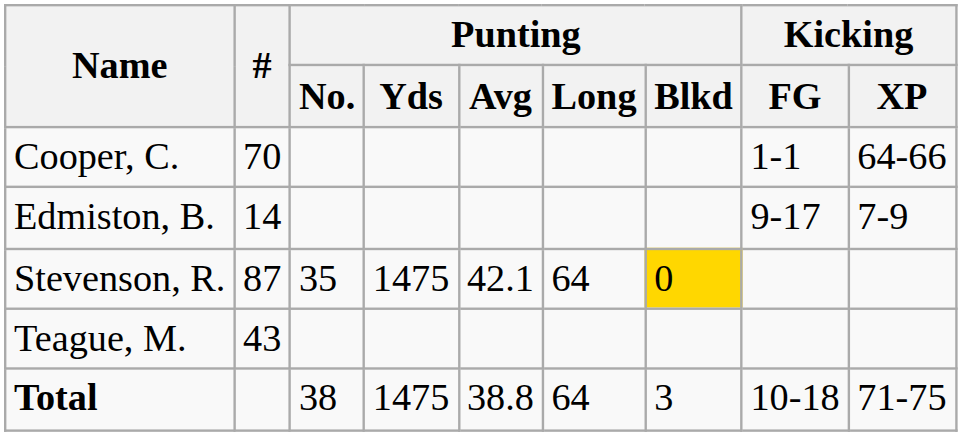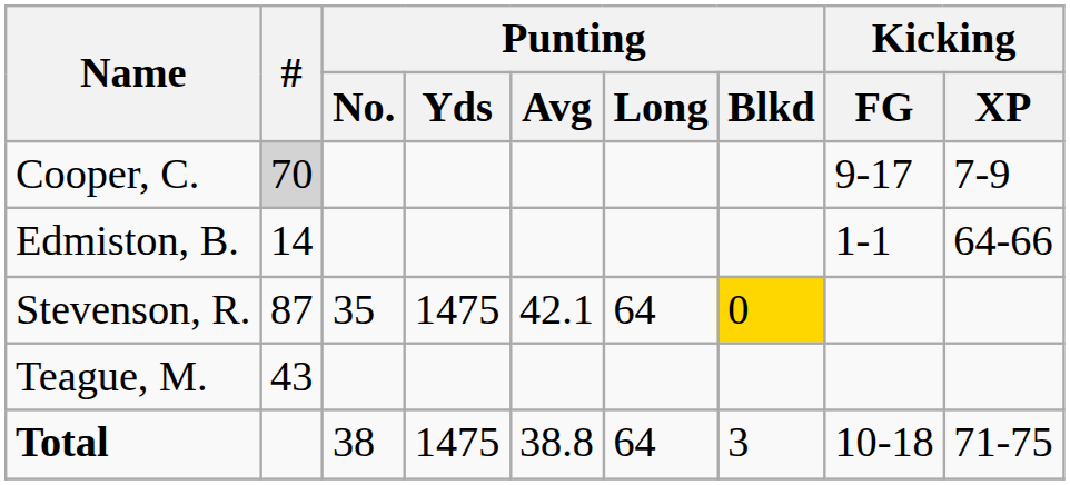Cooper, C. | #: no background -> lightgrey background
Cooper, C. | Kicking / FG: 1-1 -> 9-17
Cooper, C. | Kicking / XP: 64-66 -> 7-9
Edmiston, B. | Kicking / FG: 9-17 -> 1-1
Edmiston, B. | Kicking / XP: 7-9 -> 64-66
